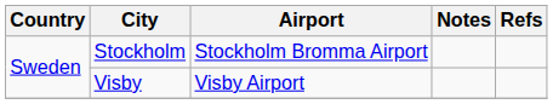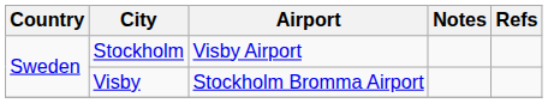Stockholm | Airport: Stockholm Bromma Airport -> Visby Airport
Visby | Airport: Visby Airport -> Stockholm Bromma Airport
